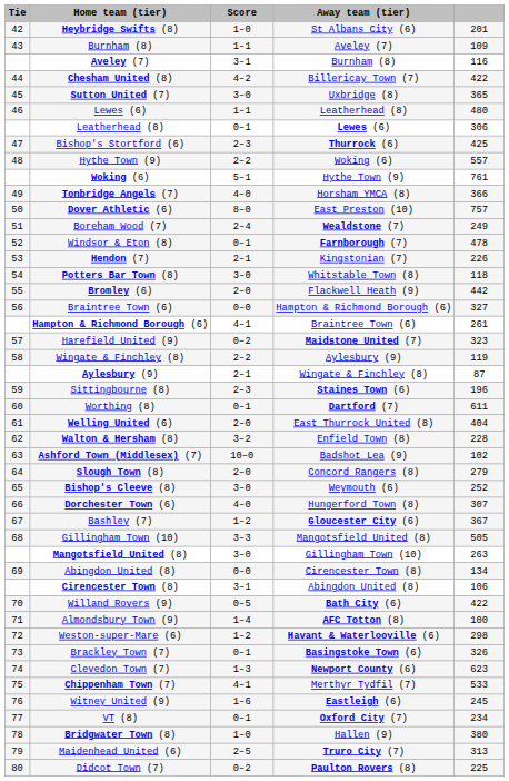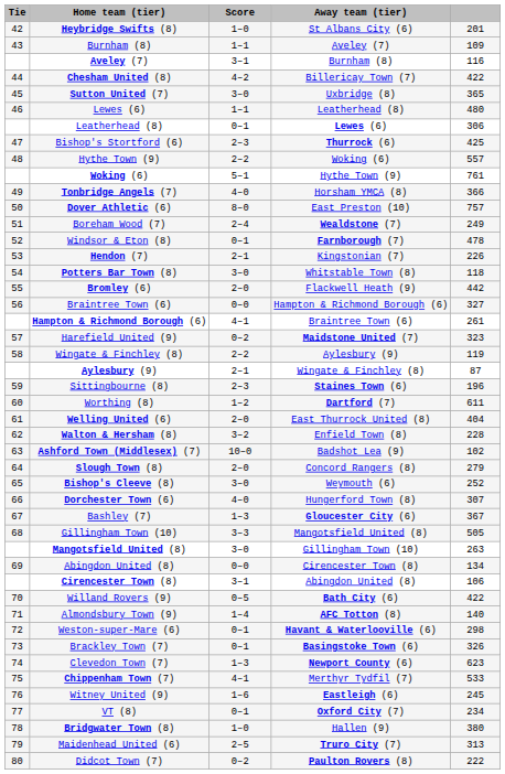Worthing (8) | Score: 0–1 -> 1–2
Bashley (7) | Score: 1–2 -> 1–3
Almondsbury Town (9) | column 5: 100 -> 140
Weston-super-Mare (6) | Score: 1–2 -> 0–1
Didcot Town (7) | column 5: 225 -> 222
